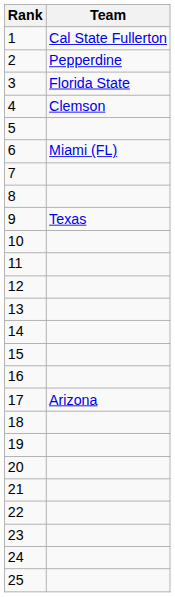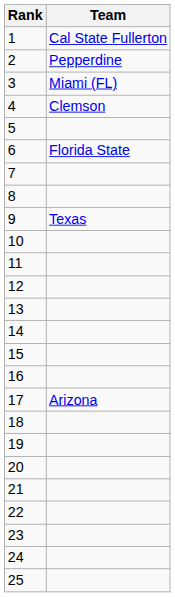3 | Team: Florida State -> Miami (FL)
6 | Team: Miami (FL) -> Florida State
